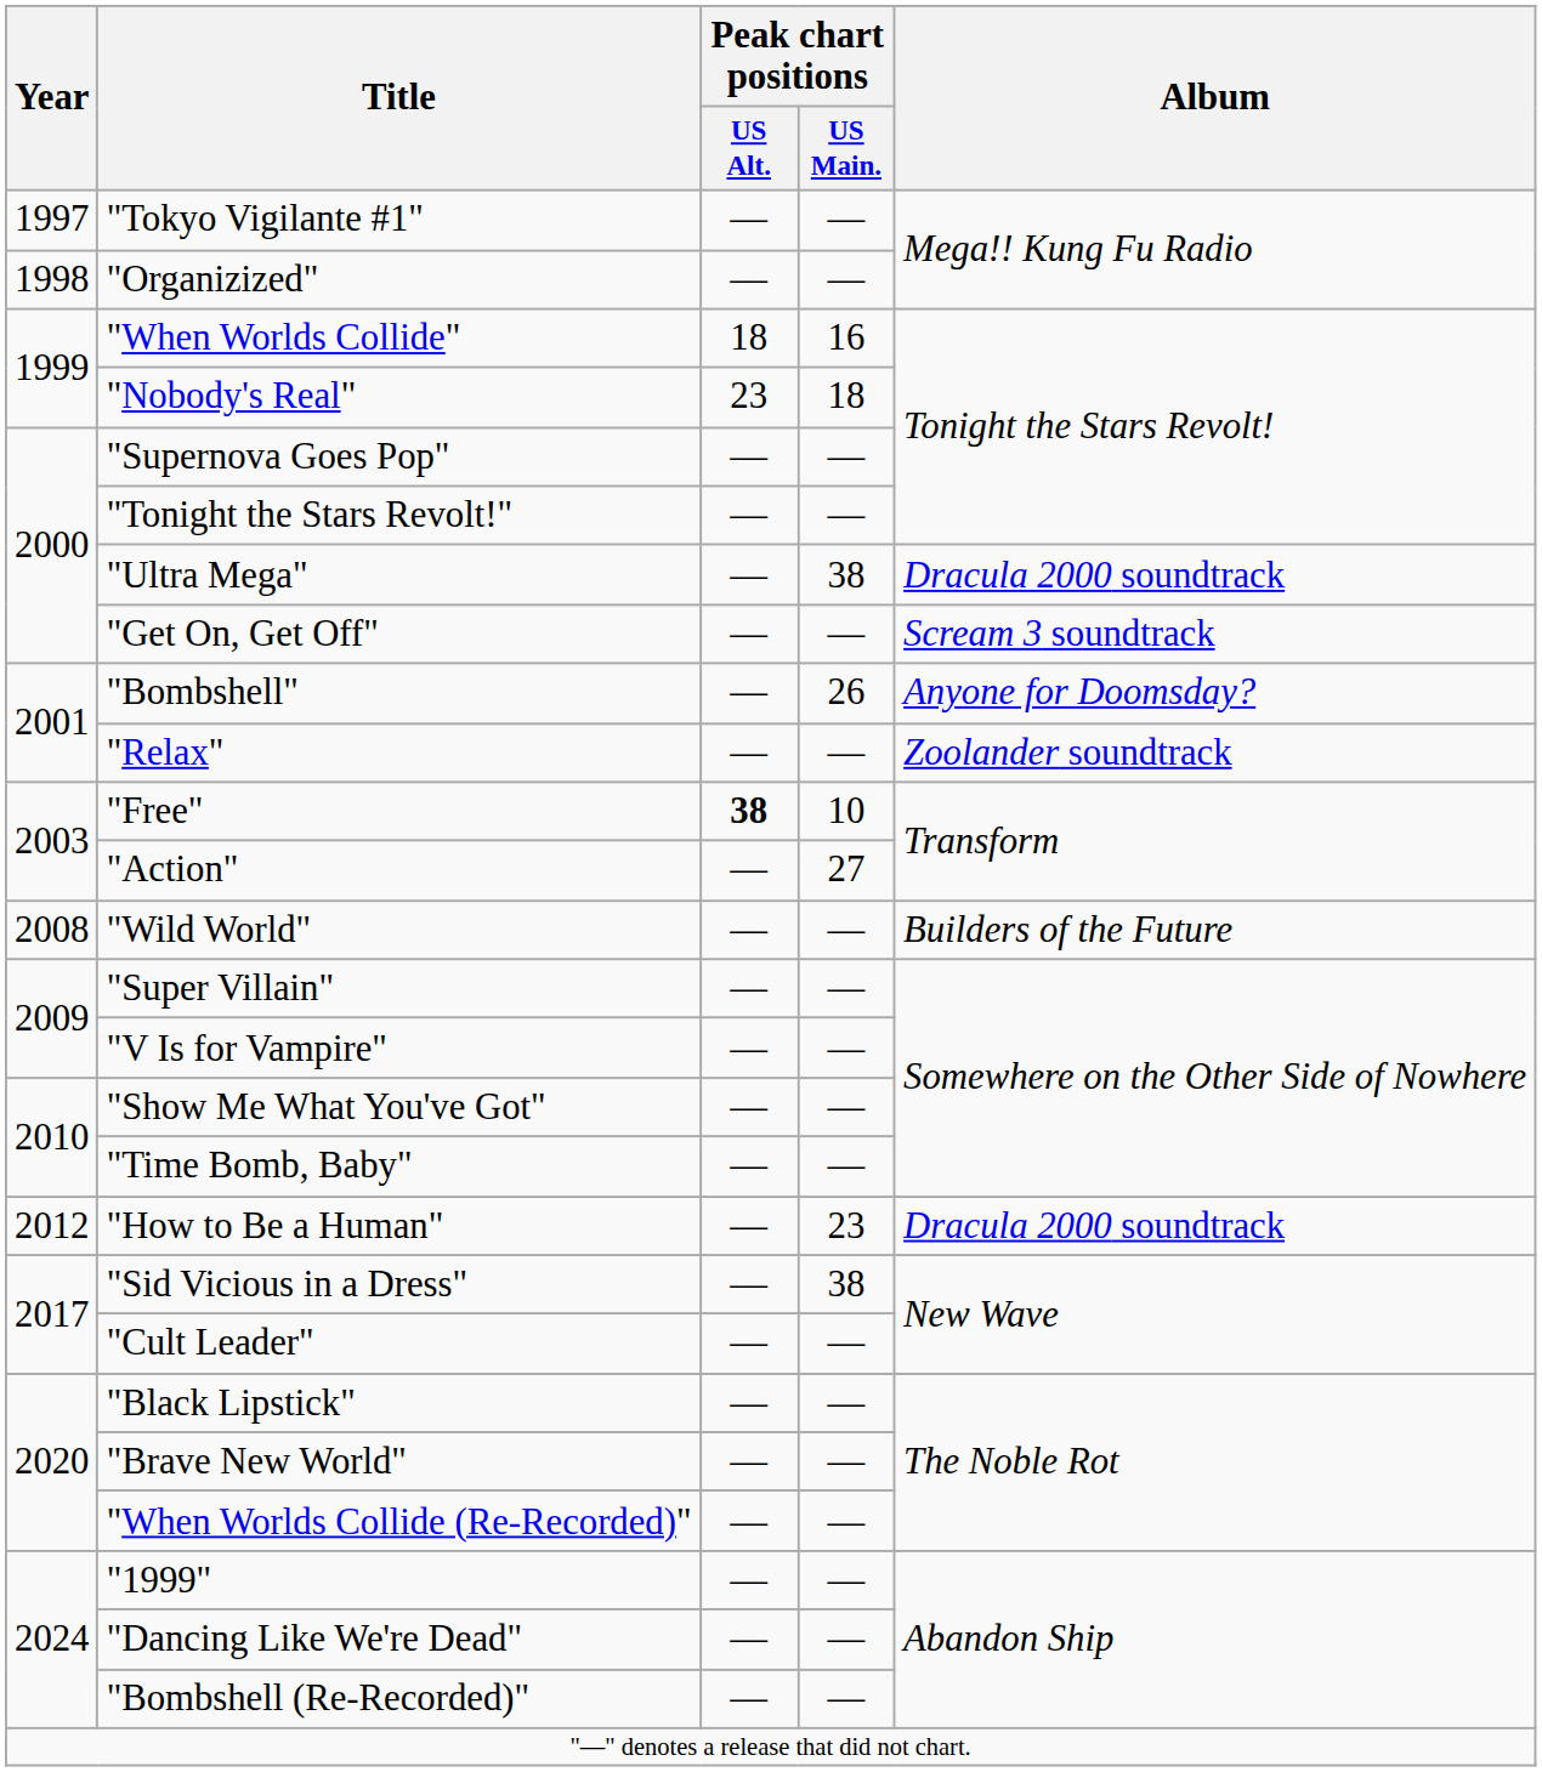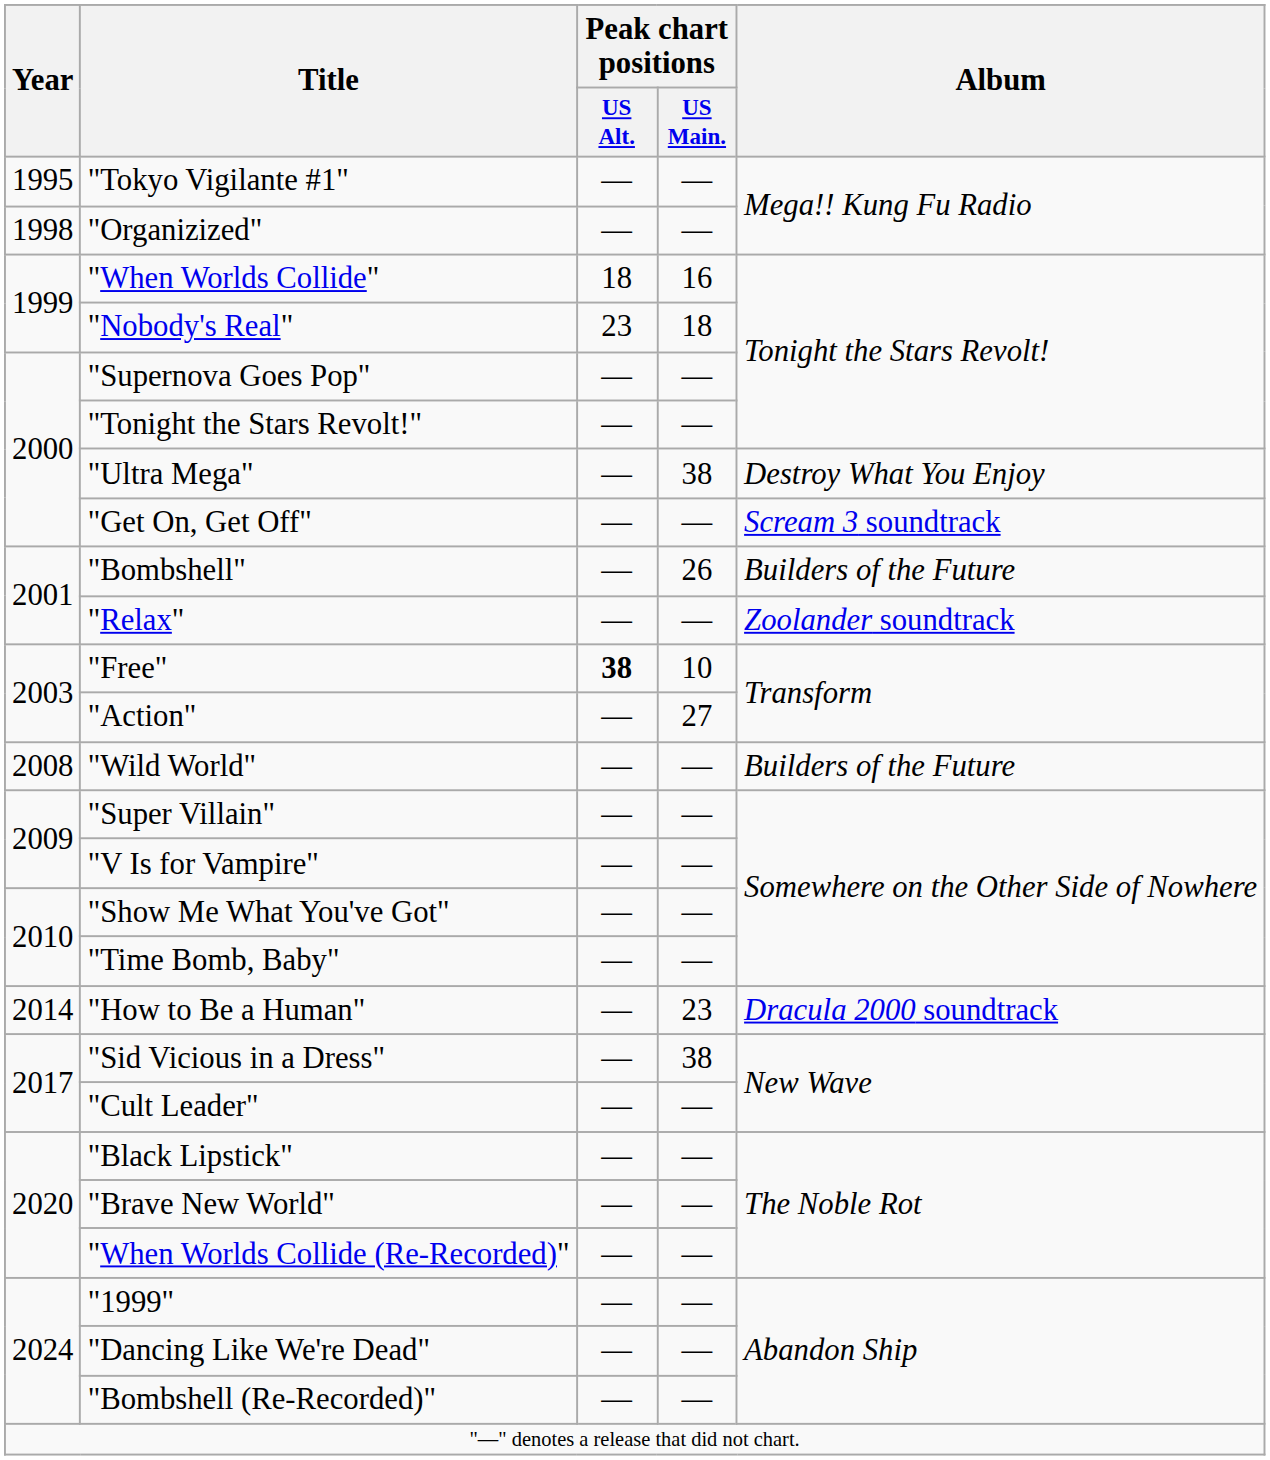"Tokyo Vigilante #1" | Year: 1997 -> 1995
"Ultra Mega" | Album: Dracula 2000 soundtrack -> Destroy What You Enjoy
"Bombshell" | Album: Anyone for Doomsday? -> Builders of the Future
"How to Be a Human" | Year: 2012 -> 2014
